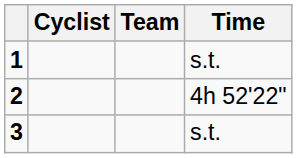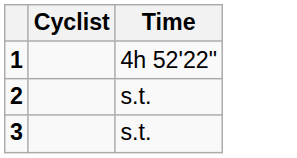- column: Team
1 | Time: s.t. -> 4h 52'22"
2 | Time: 4h 52'22" -> s.t.
